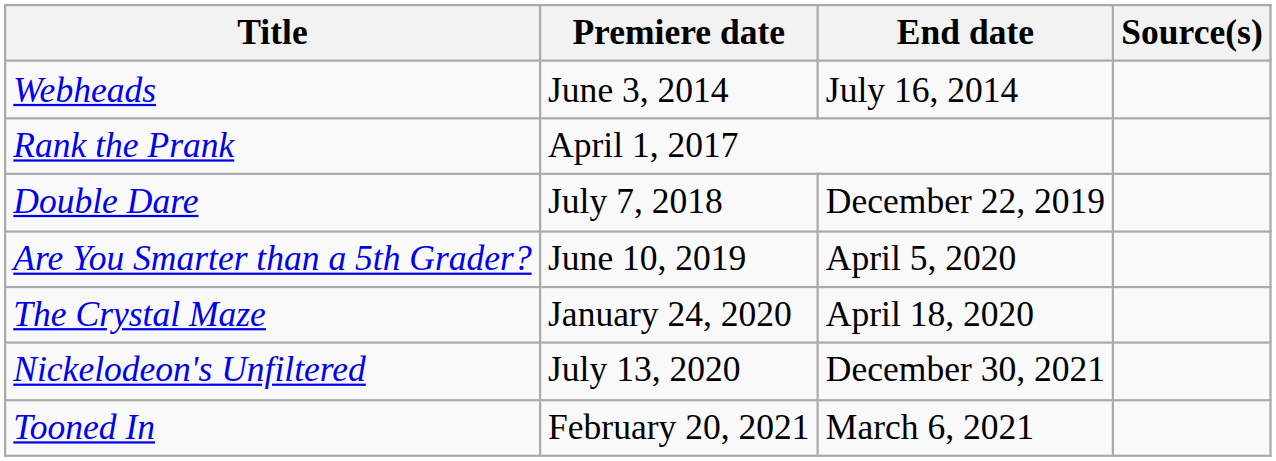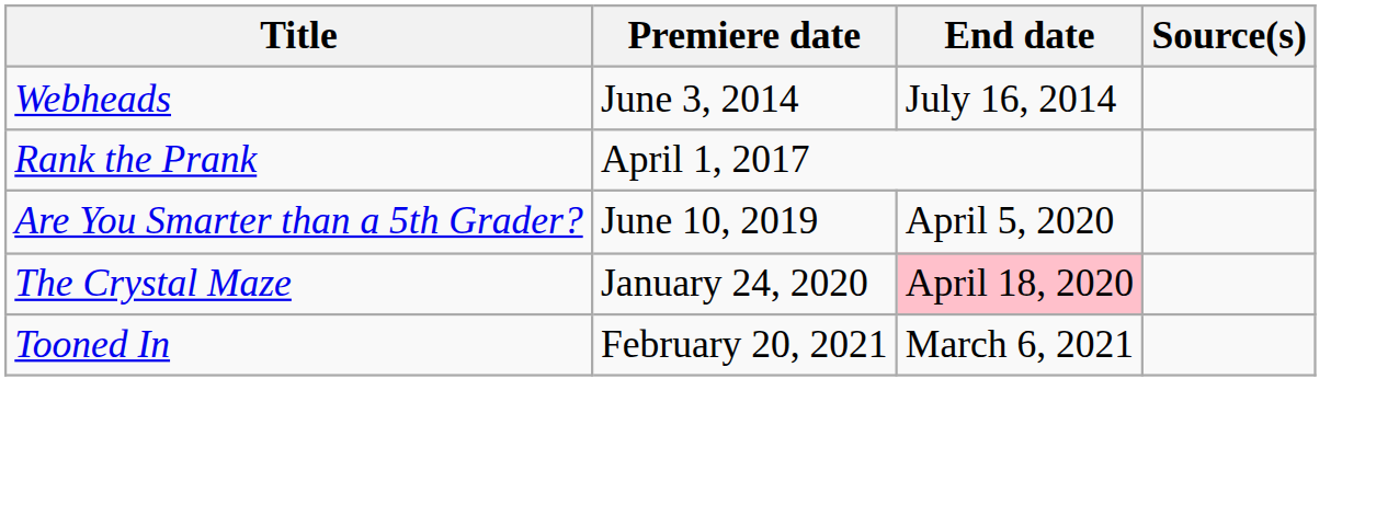- row: Double Dare | July 7, 2018 | December 22, 2019
The Crystal Maze | End date: no background -> pink background
- row: Nickelodeon's Unfiltered | July 13, 2020 | December 30, 2021
